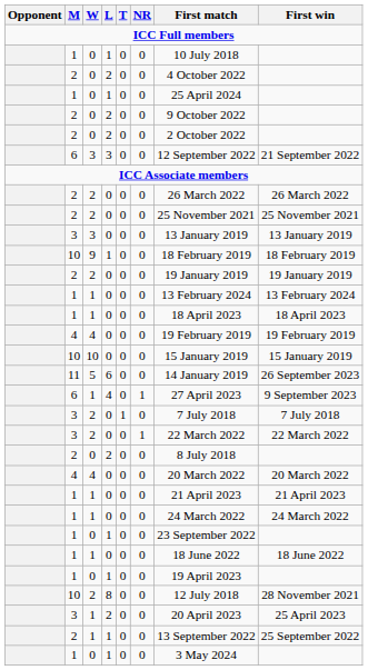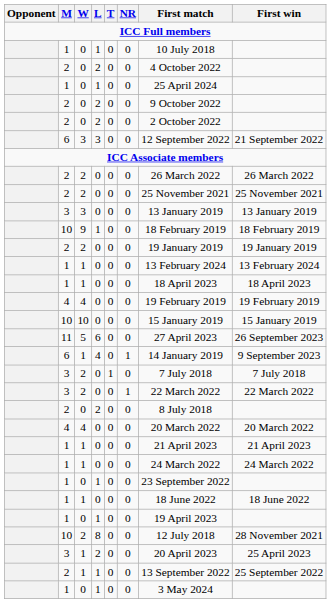5 | First match: 14 January 2019 -> 27 April 2023
6 / 1 | First match: 27 April 2023 -> 14 January 2019
